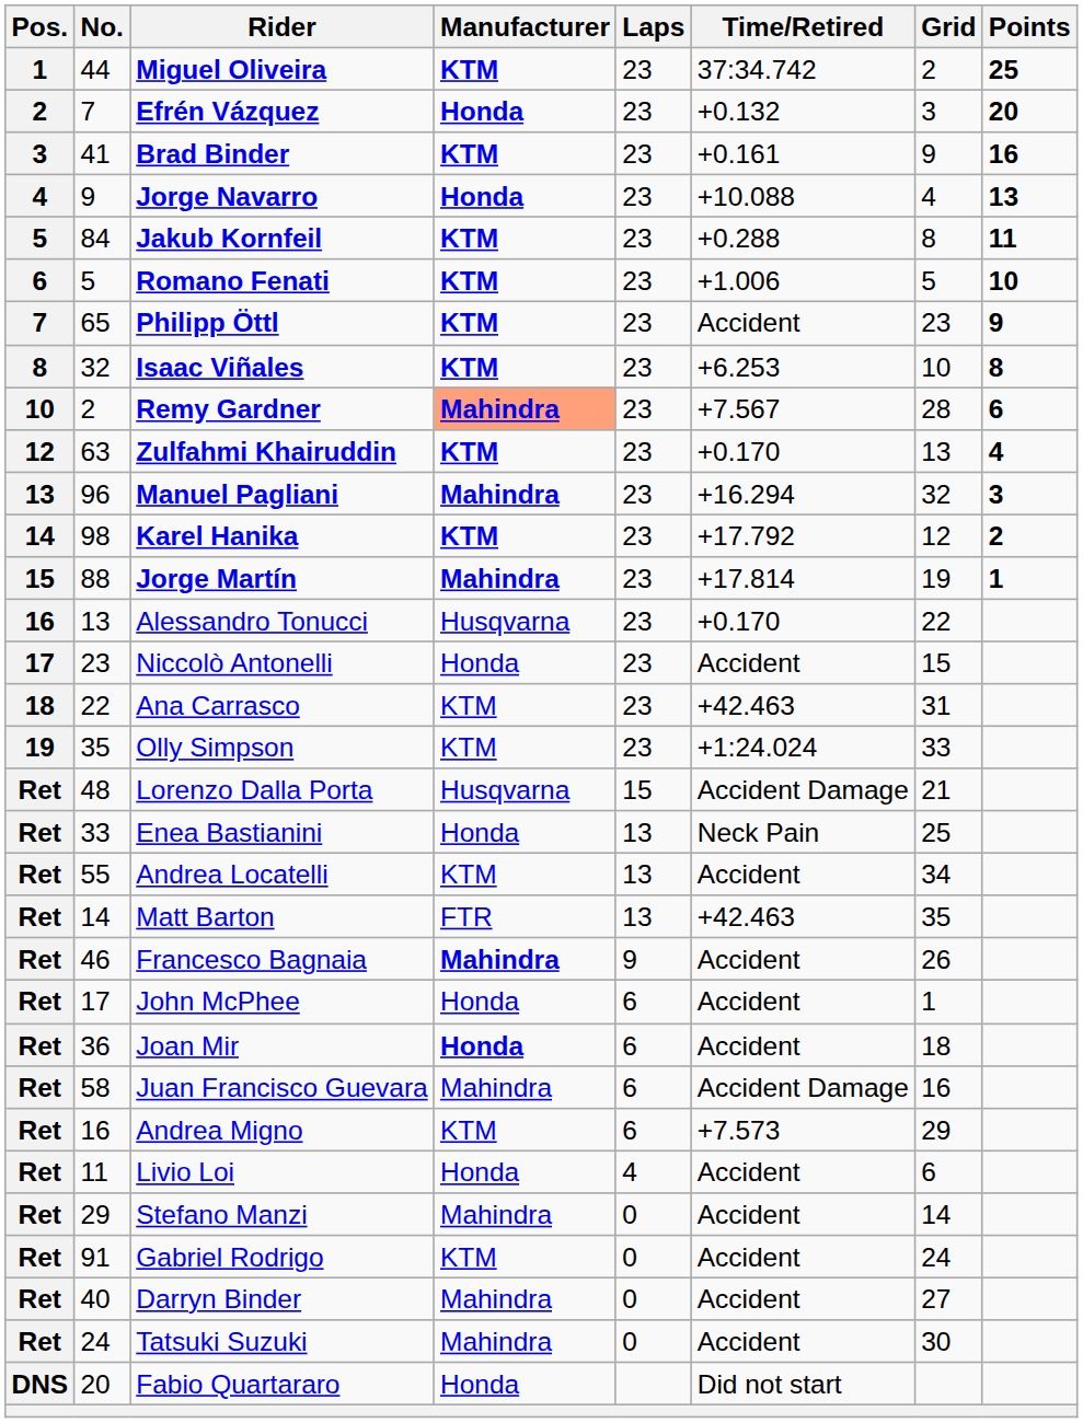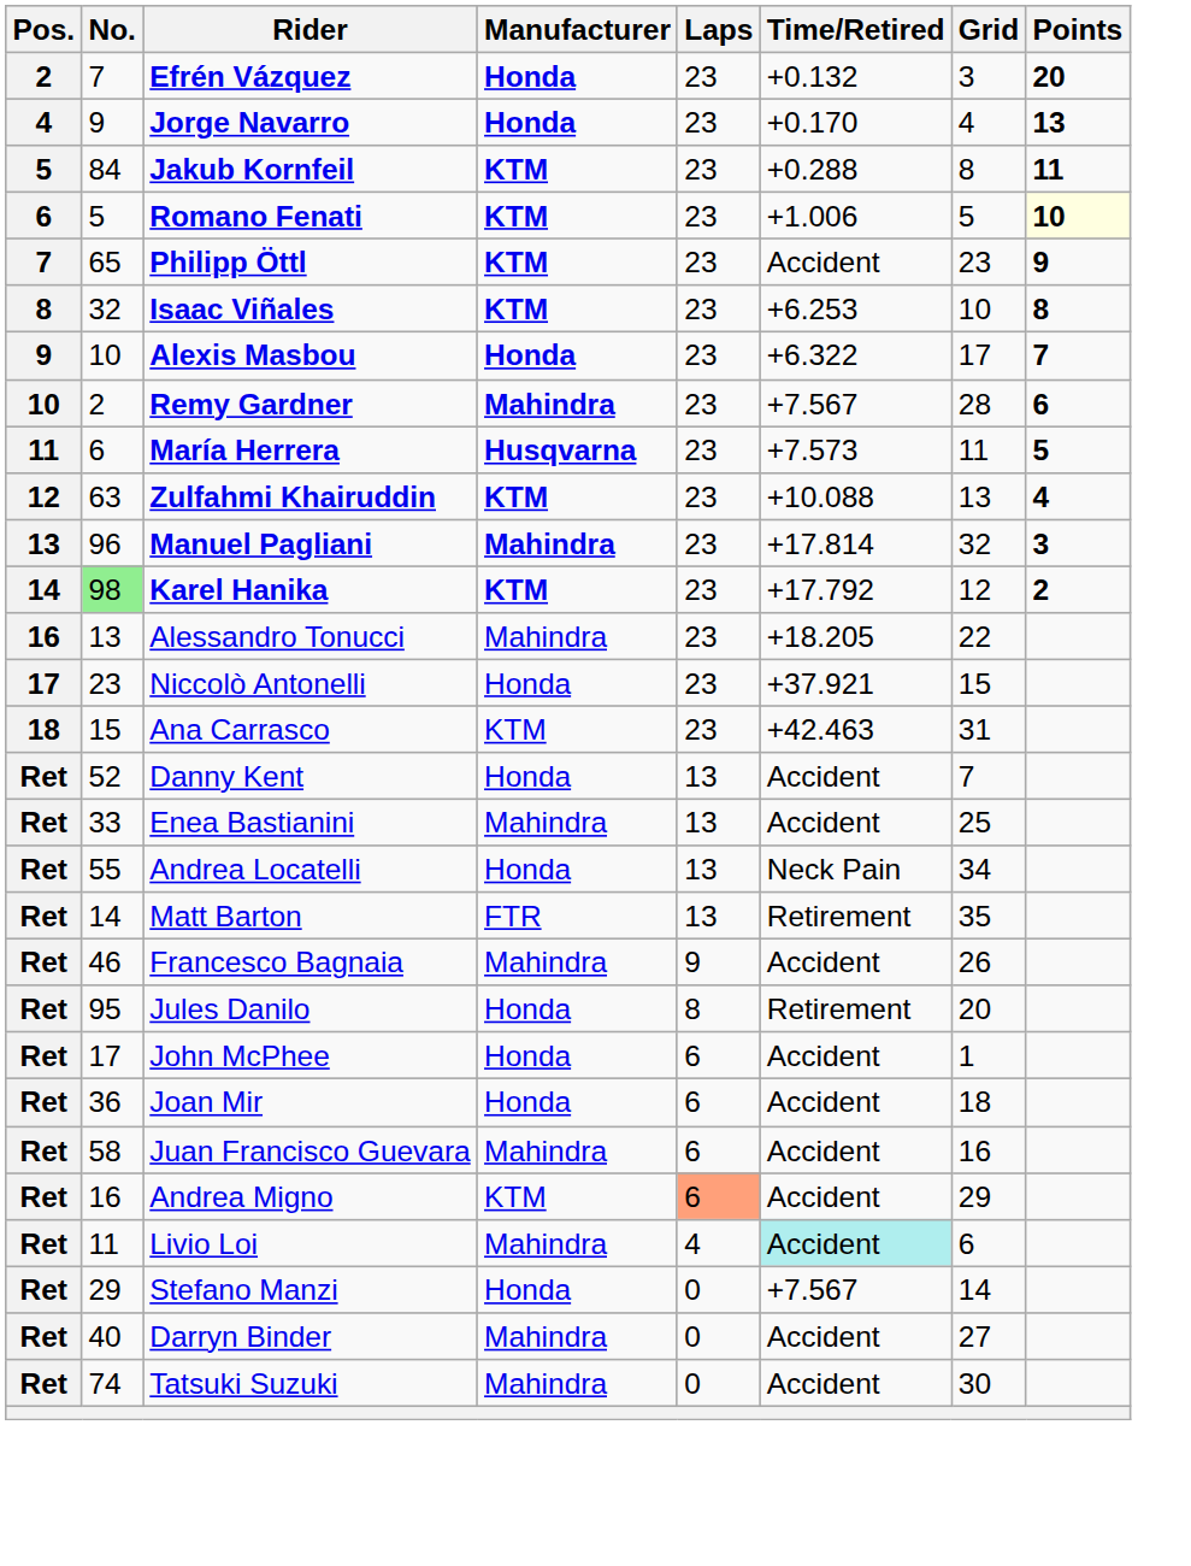- row: 1 | 44 | Miguel Oliveira | KTM | 23 | 37:34.742 | 2 | 25
- row: 3 | 41 | Brad Binder | KTM | 23 | +0.161 | 9 | 16
Jorge Navarro | Time/Retired: +10.088 -> +0.170
Romano Fenati | Points: no background -> lightyellow background
+ row: 9 | 10 | Alexis Masbou | Honda | 23 | +6.322 | 17 | 7
Remy Gardner | Manufacturer: lightsalmon background -> no background
+ row: 11 | 6 | María Herrera | Husqvarna | 23 | +7.573 | 11 | 5
Zulfahmi Khairuddin | Time/Retired: +0.170 -> +10.088
Manuel Pagliani | Time/Retired: +16.294 -> +17.814
Karel Hanika | No.: no background -> lightgreen background
- row: 15 | 88 | Jorge Martín | Mahindra | 23 | +17.814 | 19 | 1
Alessandro Tonucci | Manufacturer: Husqvarna -> Mahindra
Alessandro Tonucci | Time/Retired: +0.170 -> +18.205
Niccolò Antonelli | Time/Retired: Accident -> +37.921
Ana Carrasco | No.: 22 -> 15
- row: 19 | 35 | Olly Simpson | KTM | 23 | +1:24.024 | 33
- row: Ret | 48 | Lorenzo Dalla Porta | Husqvarna | 15 | Accident Damage | 21
+ row: Ret | 52 | Danny Kent | Honda | 13 | Accident | 7
Enea Bastianini | Manufacturer: Honda -> Mahindra
Enea Bastianini | Time/Retired: Neck Pain -> Accident
Andrea Locatelli | Manufacturer: KTM -> Honda
Andrea Locatelli | Time/Retired: Accident -> Neck Pain
Matt Barton | Time/Retired: +42.463 -> Retirement
Francesco Bagnaia | Manufacturer: bold -> normal
+ row: Ret | 95 | Jules Danilo | Honda | 8 | Retirement | 20
Joan Mir | Manufacturer: bold -> normal
Juan Francisco Guevara | Time/Retired: Accident Damage -> Accident
Andrea Migno | Laps: no background -> lightsalmon background
Andrea Migno | Time/Retired: +7.573 -> Accident
Livio Loi | Manufacturer: Honda -> Mahindra
Livio Loi | Time/Retired: no background -> paleturquoise background
Stefano Manzi | Manufacturer: Mahindra -> Honda
Stefano Manzi | Time/Retired: Accident -> +7.567
- row: Ret | 91 | Gabriel Rodrigo | KTM | 0 | Accident | 24
Tatsuki Suzuki | No.: 24 -> 74
- row: DNS | 20 | Fabio Quartararo | Honda | Did not start
